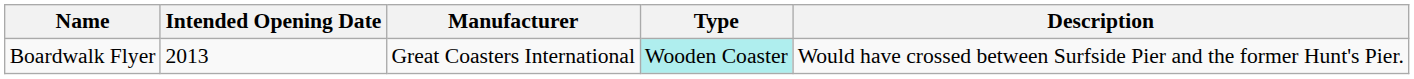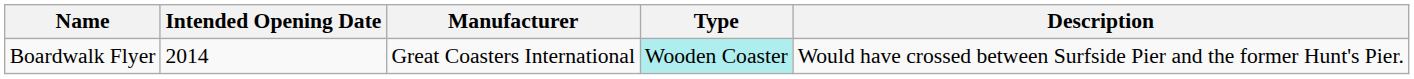Boardwalk Flyer | Intended Opening Date: 2013 -> 2014
